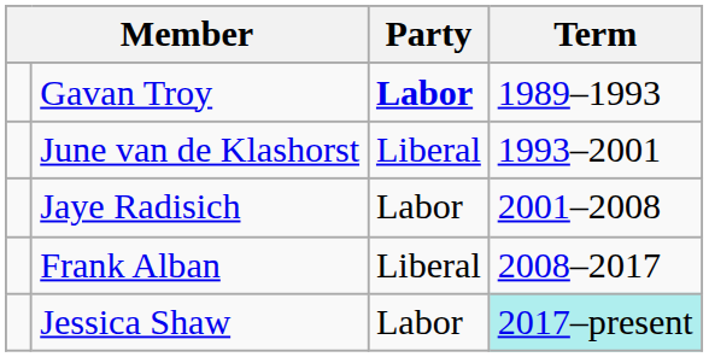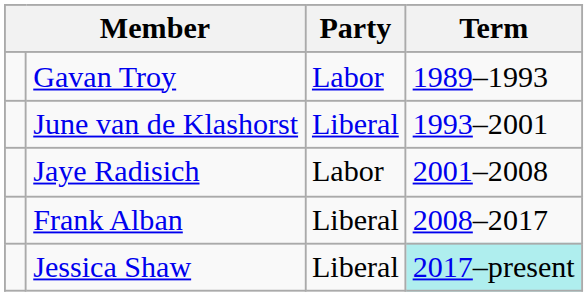Gavan Troy | Party: bold -> normal
Jessica Shaw | Party: Labor -> Liberal
